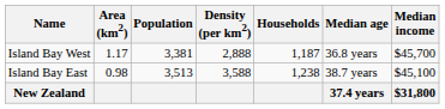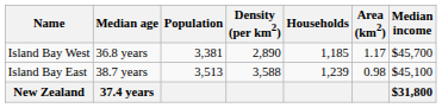columns swapped: Area (km2) <-> Median age
Island Bay West | Density (per km2): 2,888 -> 2,890
Island Bay West | Households: 1,187 -> 1,185
Island Bay East | Households: 1,238 -> 1,239
